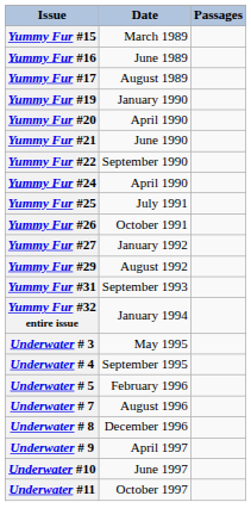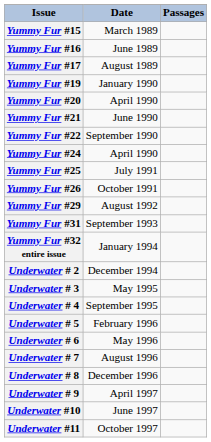- row: Yummy Fur #27 | January 1992
+ row: Underwater # 2 | December 1994
+ row: Underwater # 6 | May 1996
